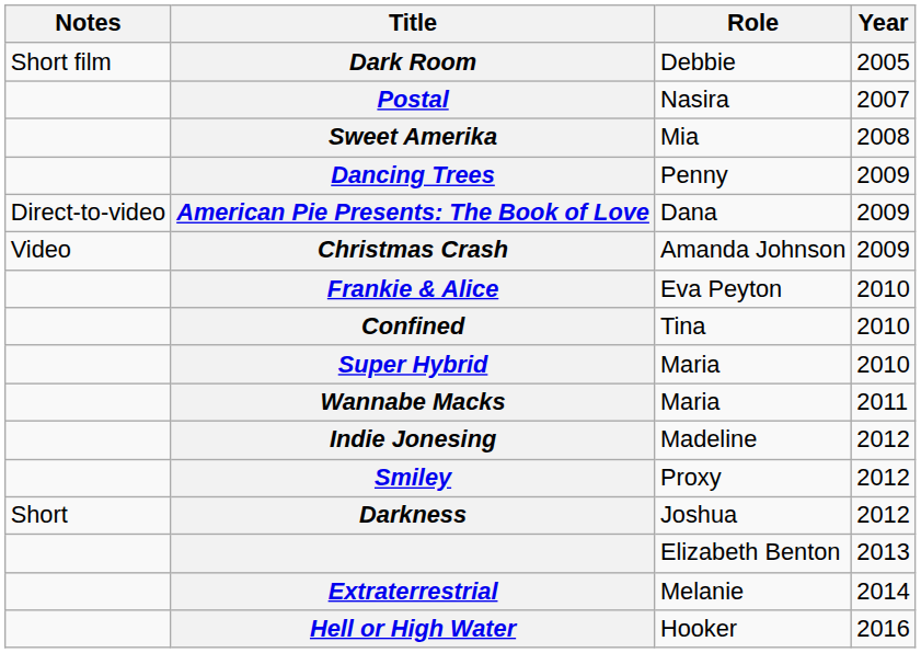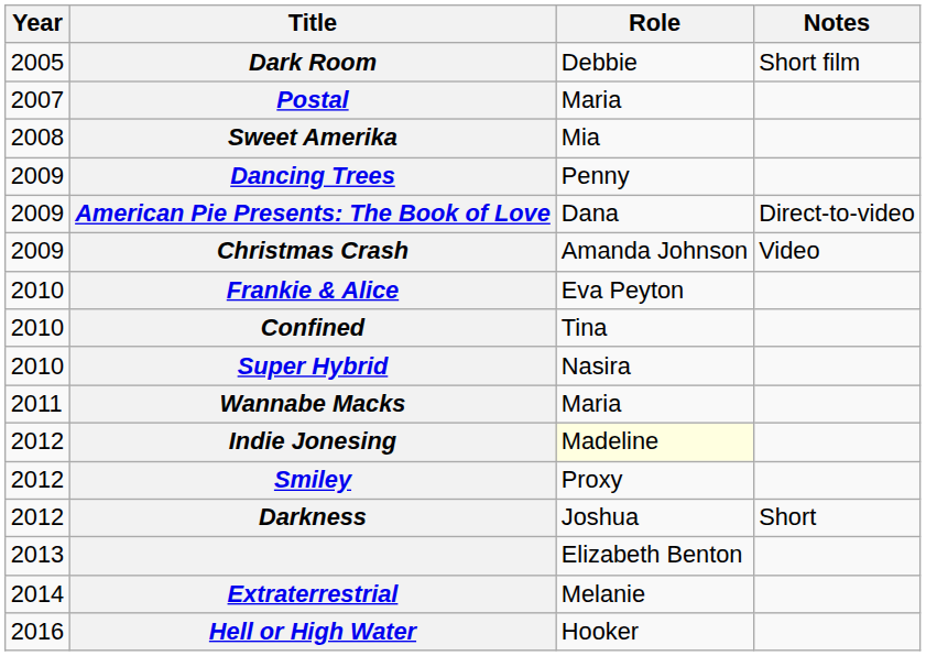columns swapped: Year <-> Notes
Postal | Role: Nasira -> Maria
Super Hybrid | Role: Maria -> Nasira
Indie Jonesing | Role: no background -> lightyellow background
